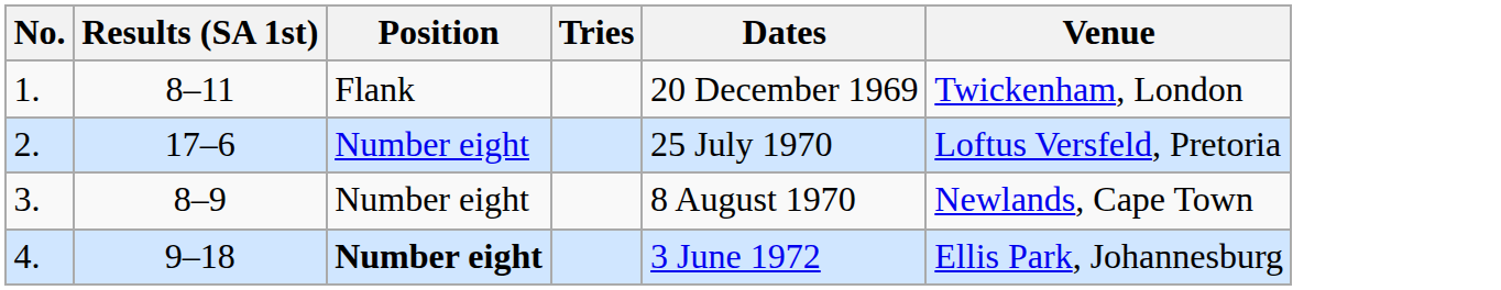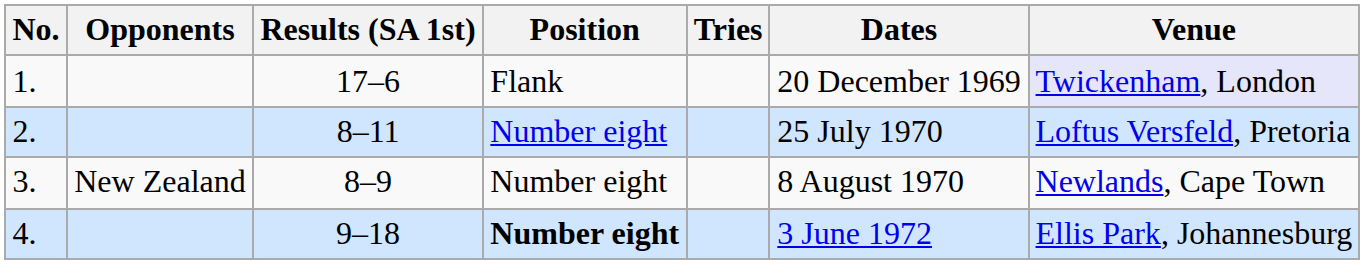+ column: Opponents | New Zealand
1. | Results (SA 1st): 8–11 -> 17–6
1. | Venue: no background -> lavender background
2. | Results (SA 1st): 17–6 -> 8–11
